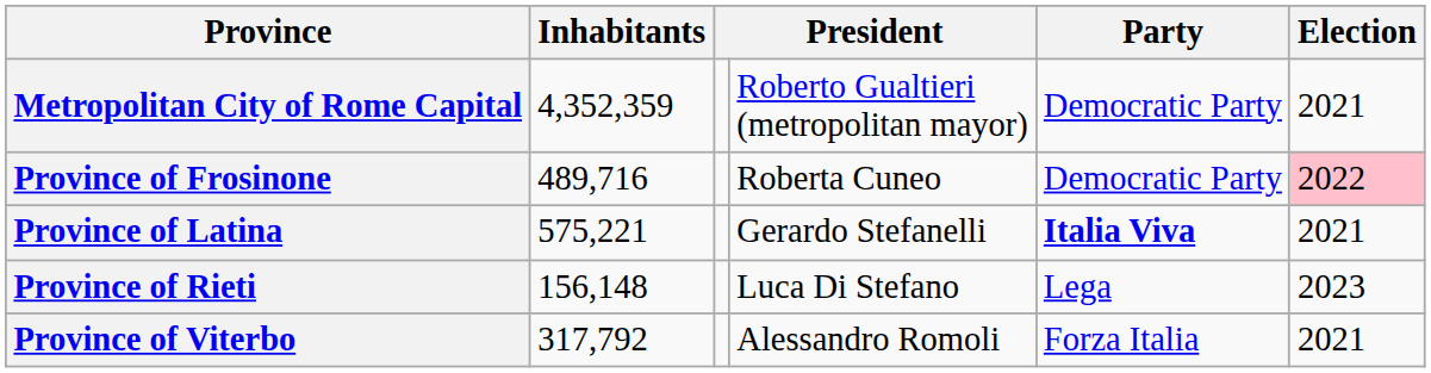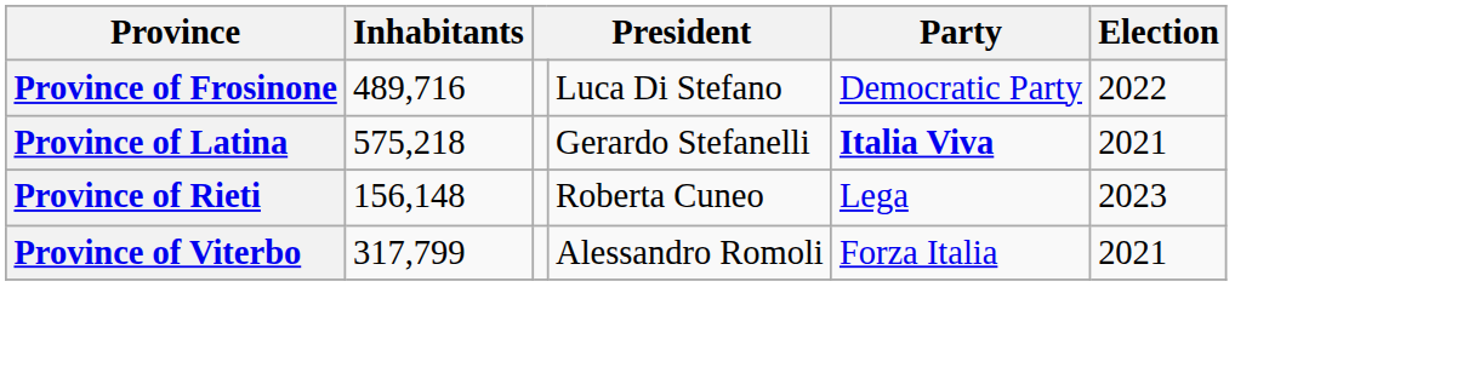- row: Metropolitan City of Rome Capital | 4,352,359 | Roberto Gualtieri (metropolitan mayor) | Democratic Party | 2021
Province of Frosinone | column 4: Roberta Cuneo -> Luca Di Stefano
Province of Frosinone | Election: pink background -> no background
Province of Latina | Inhabitants: 575,221 -> 575,218
Province of Rieti | column 4: Luca Di Stefano -> Roberta Cuneo
Province of Viterbo | Inhabitants: 317,792 -> 317,799
